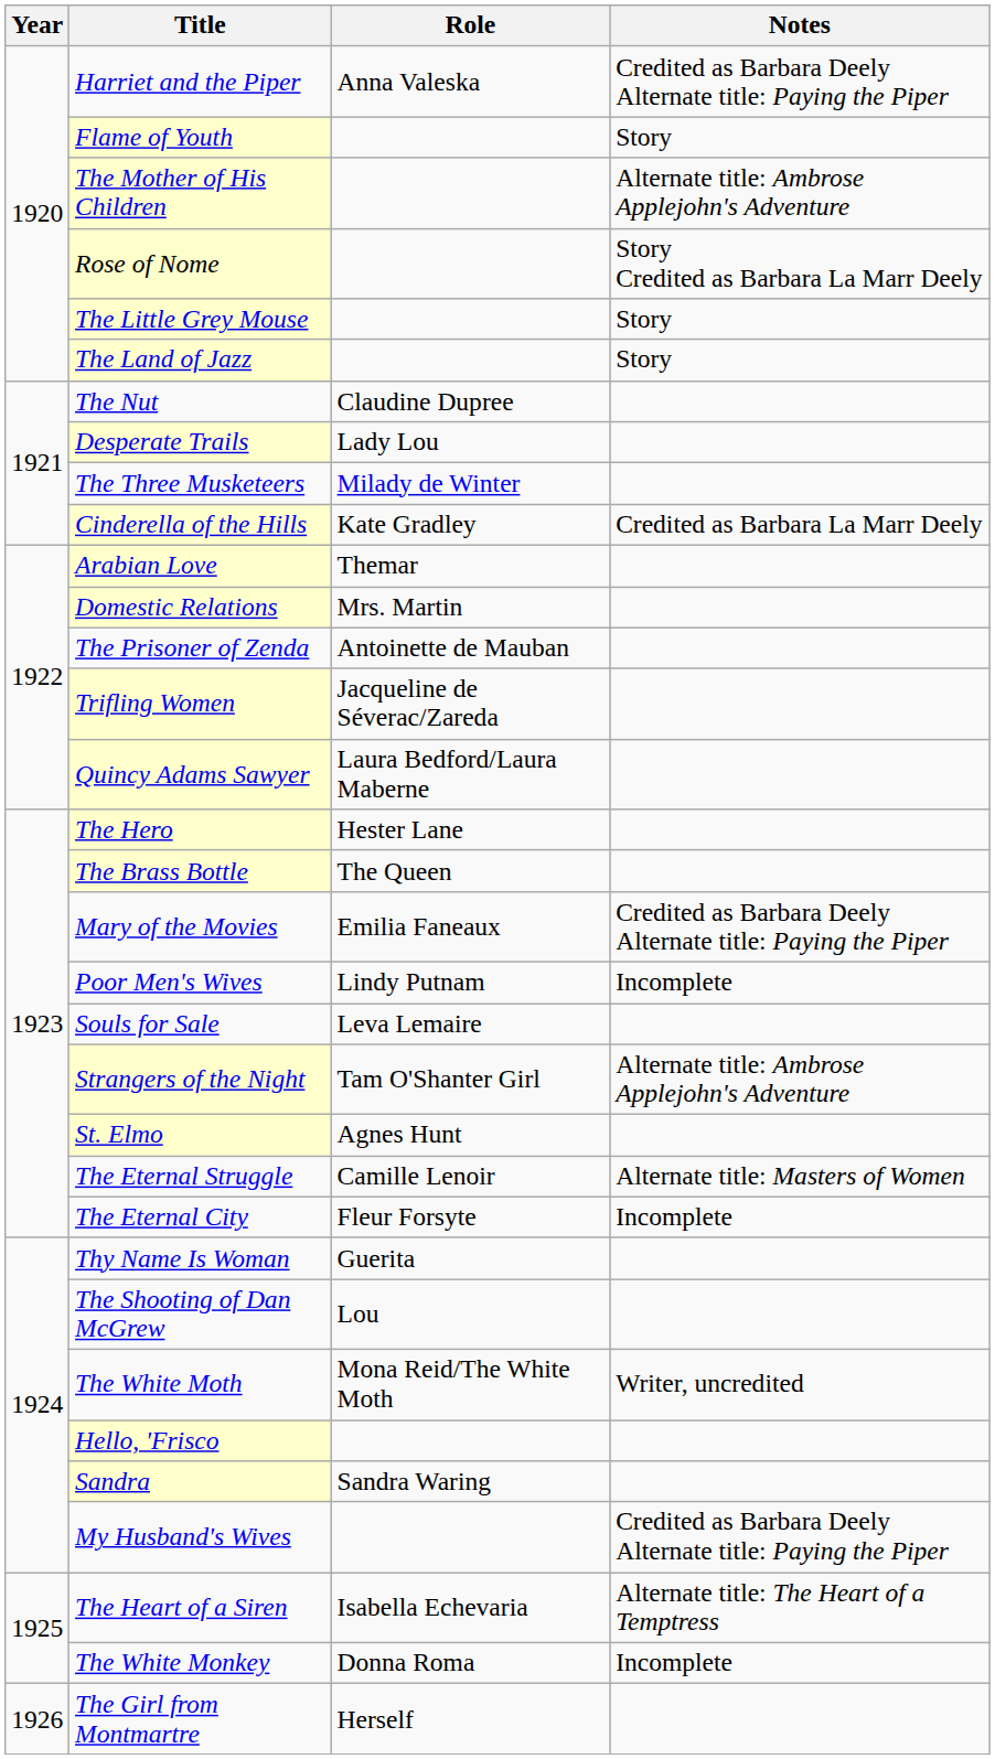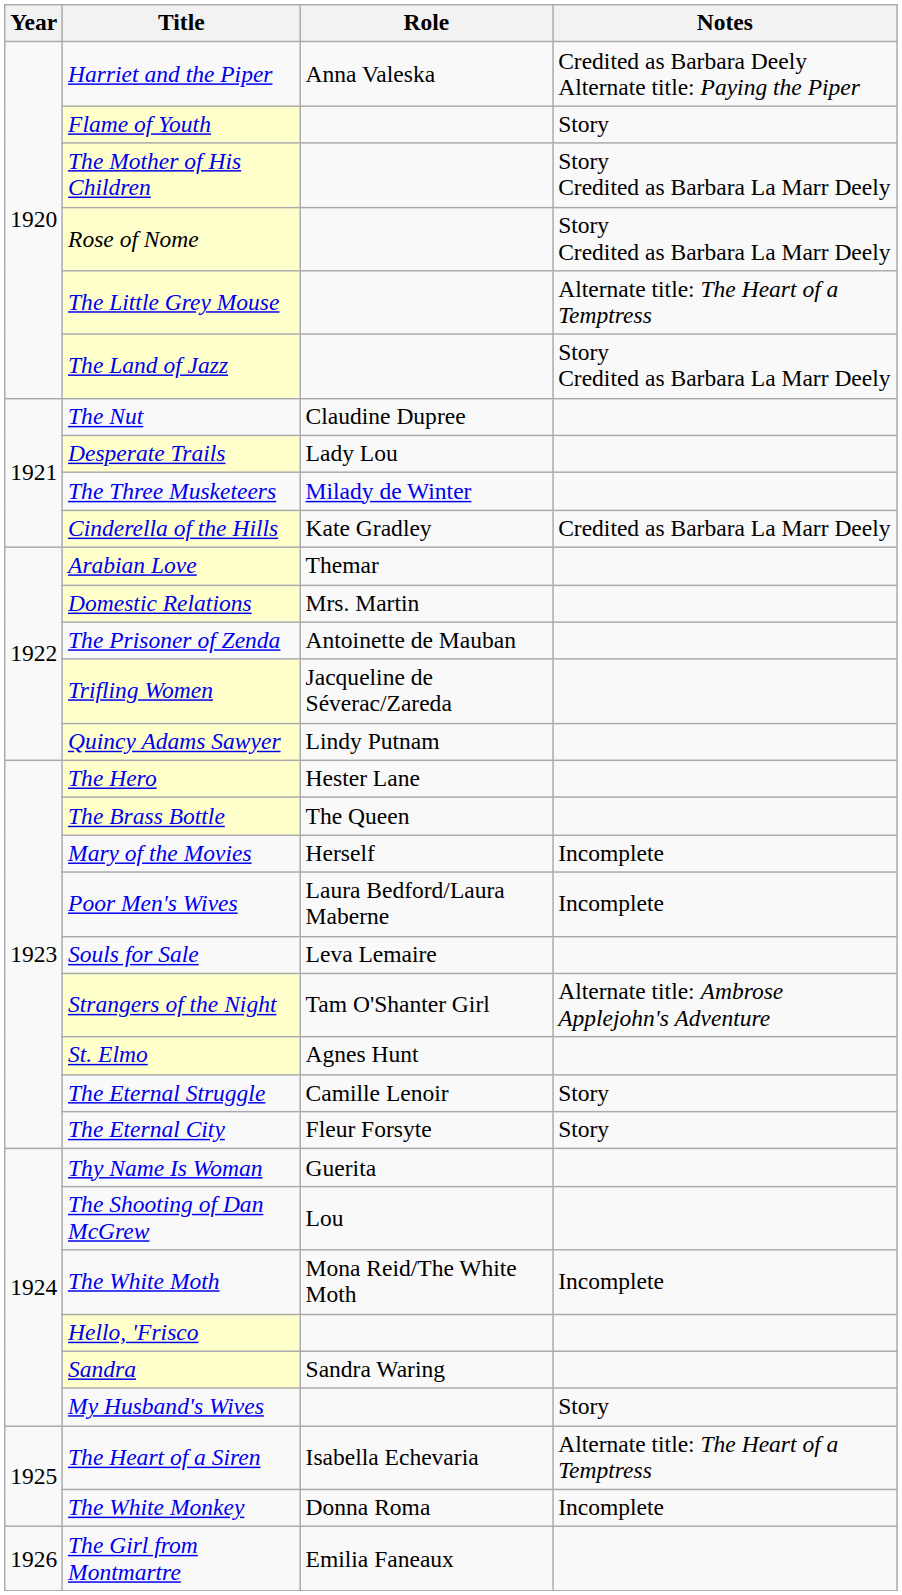The Mother of His Children | Notes: Alternate title: Ambrose Applejohn's Adventure -> Story Credited as Barbara La Marr Deely
The Little Grey Mouse | Notes: Story -> Alternate title: The Heart of a Temptress
The Land of Jazz | Notes: Story -> Story Credited as Barbara La Marr Deely
Quincy Adams Sawyer | Role: Laura Bedford/Laura Maberne -> Lindy Putnam
Mary of the Movies | Role: Emilia Faneaux -> Herself
Mary of the Movies | Notes: Credited as Barbara Deely Alternate title: Paying the Piper -> Incomplete
Poor Men's Wives | Role: Lindy Putnam -> Laura Bedford/Laura Maberne
The Eternal Struggle | Notes: Alternate title: Masters of Women -> Story
The Eternal City | Notes: Incomplete -> Story
The White Moth | Notes: Writer, uncredited -> Incomplete
My Husband's Wives | Notes: Credited as Barbara Deely Alternate title: Paying the Piper -> Story
The Girl from Montmartre | Role: Herself -> Emilia Faneaux
